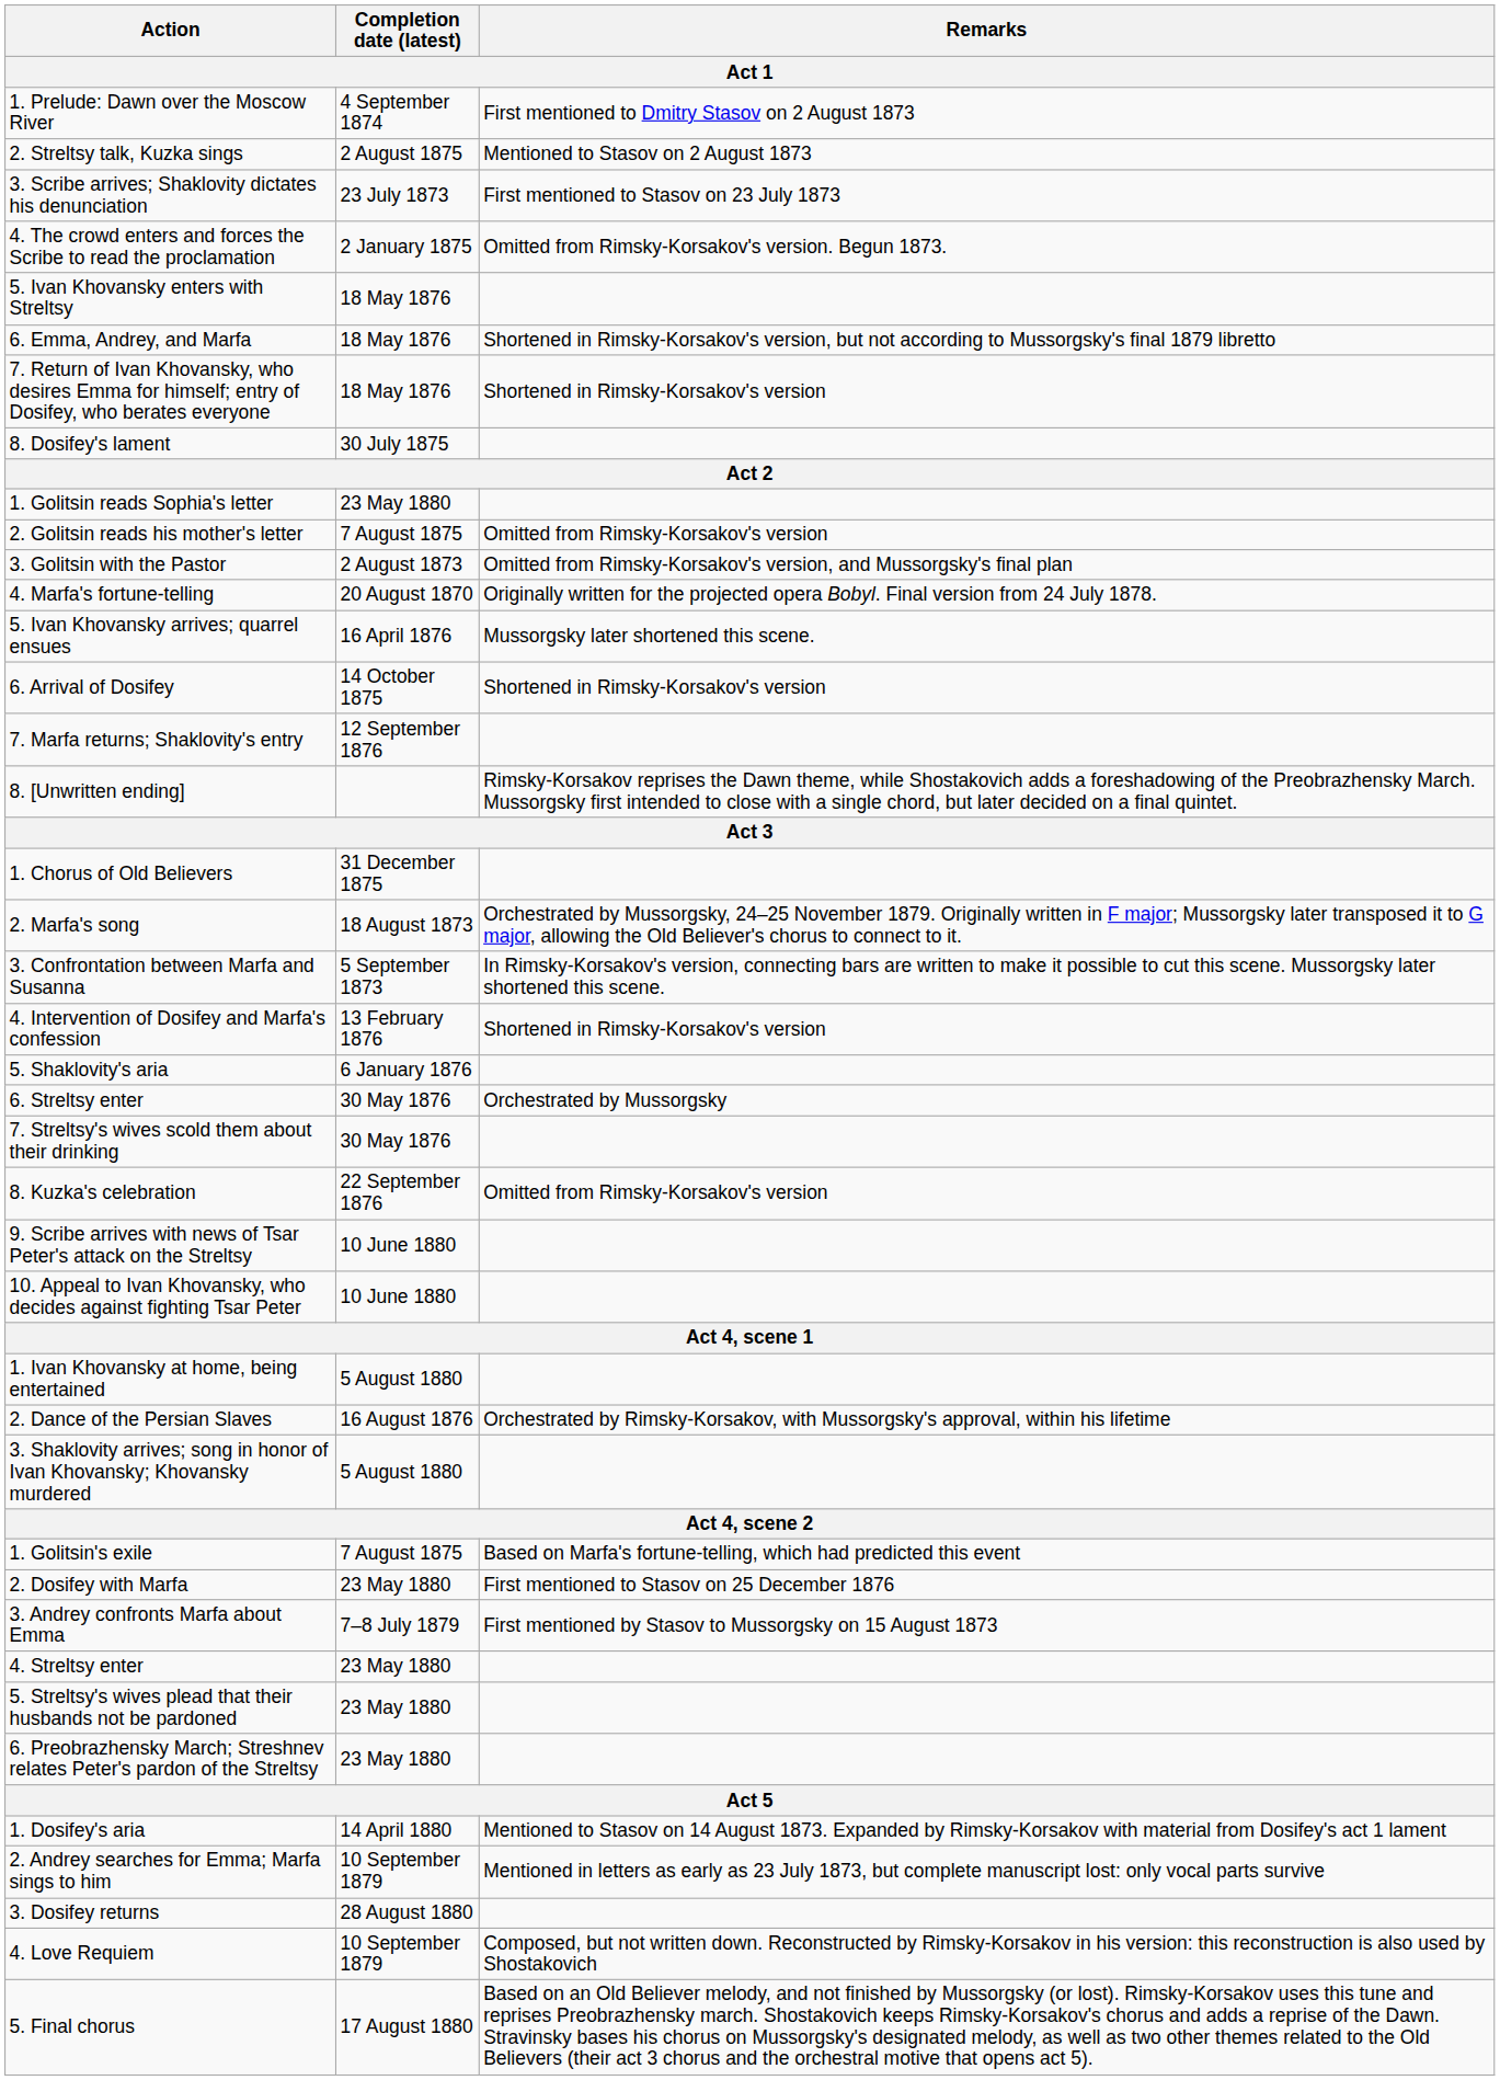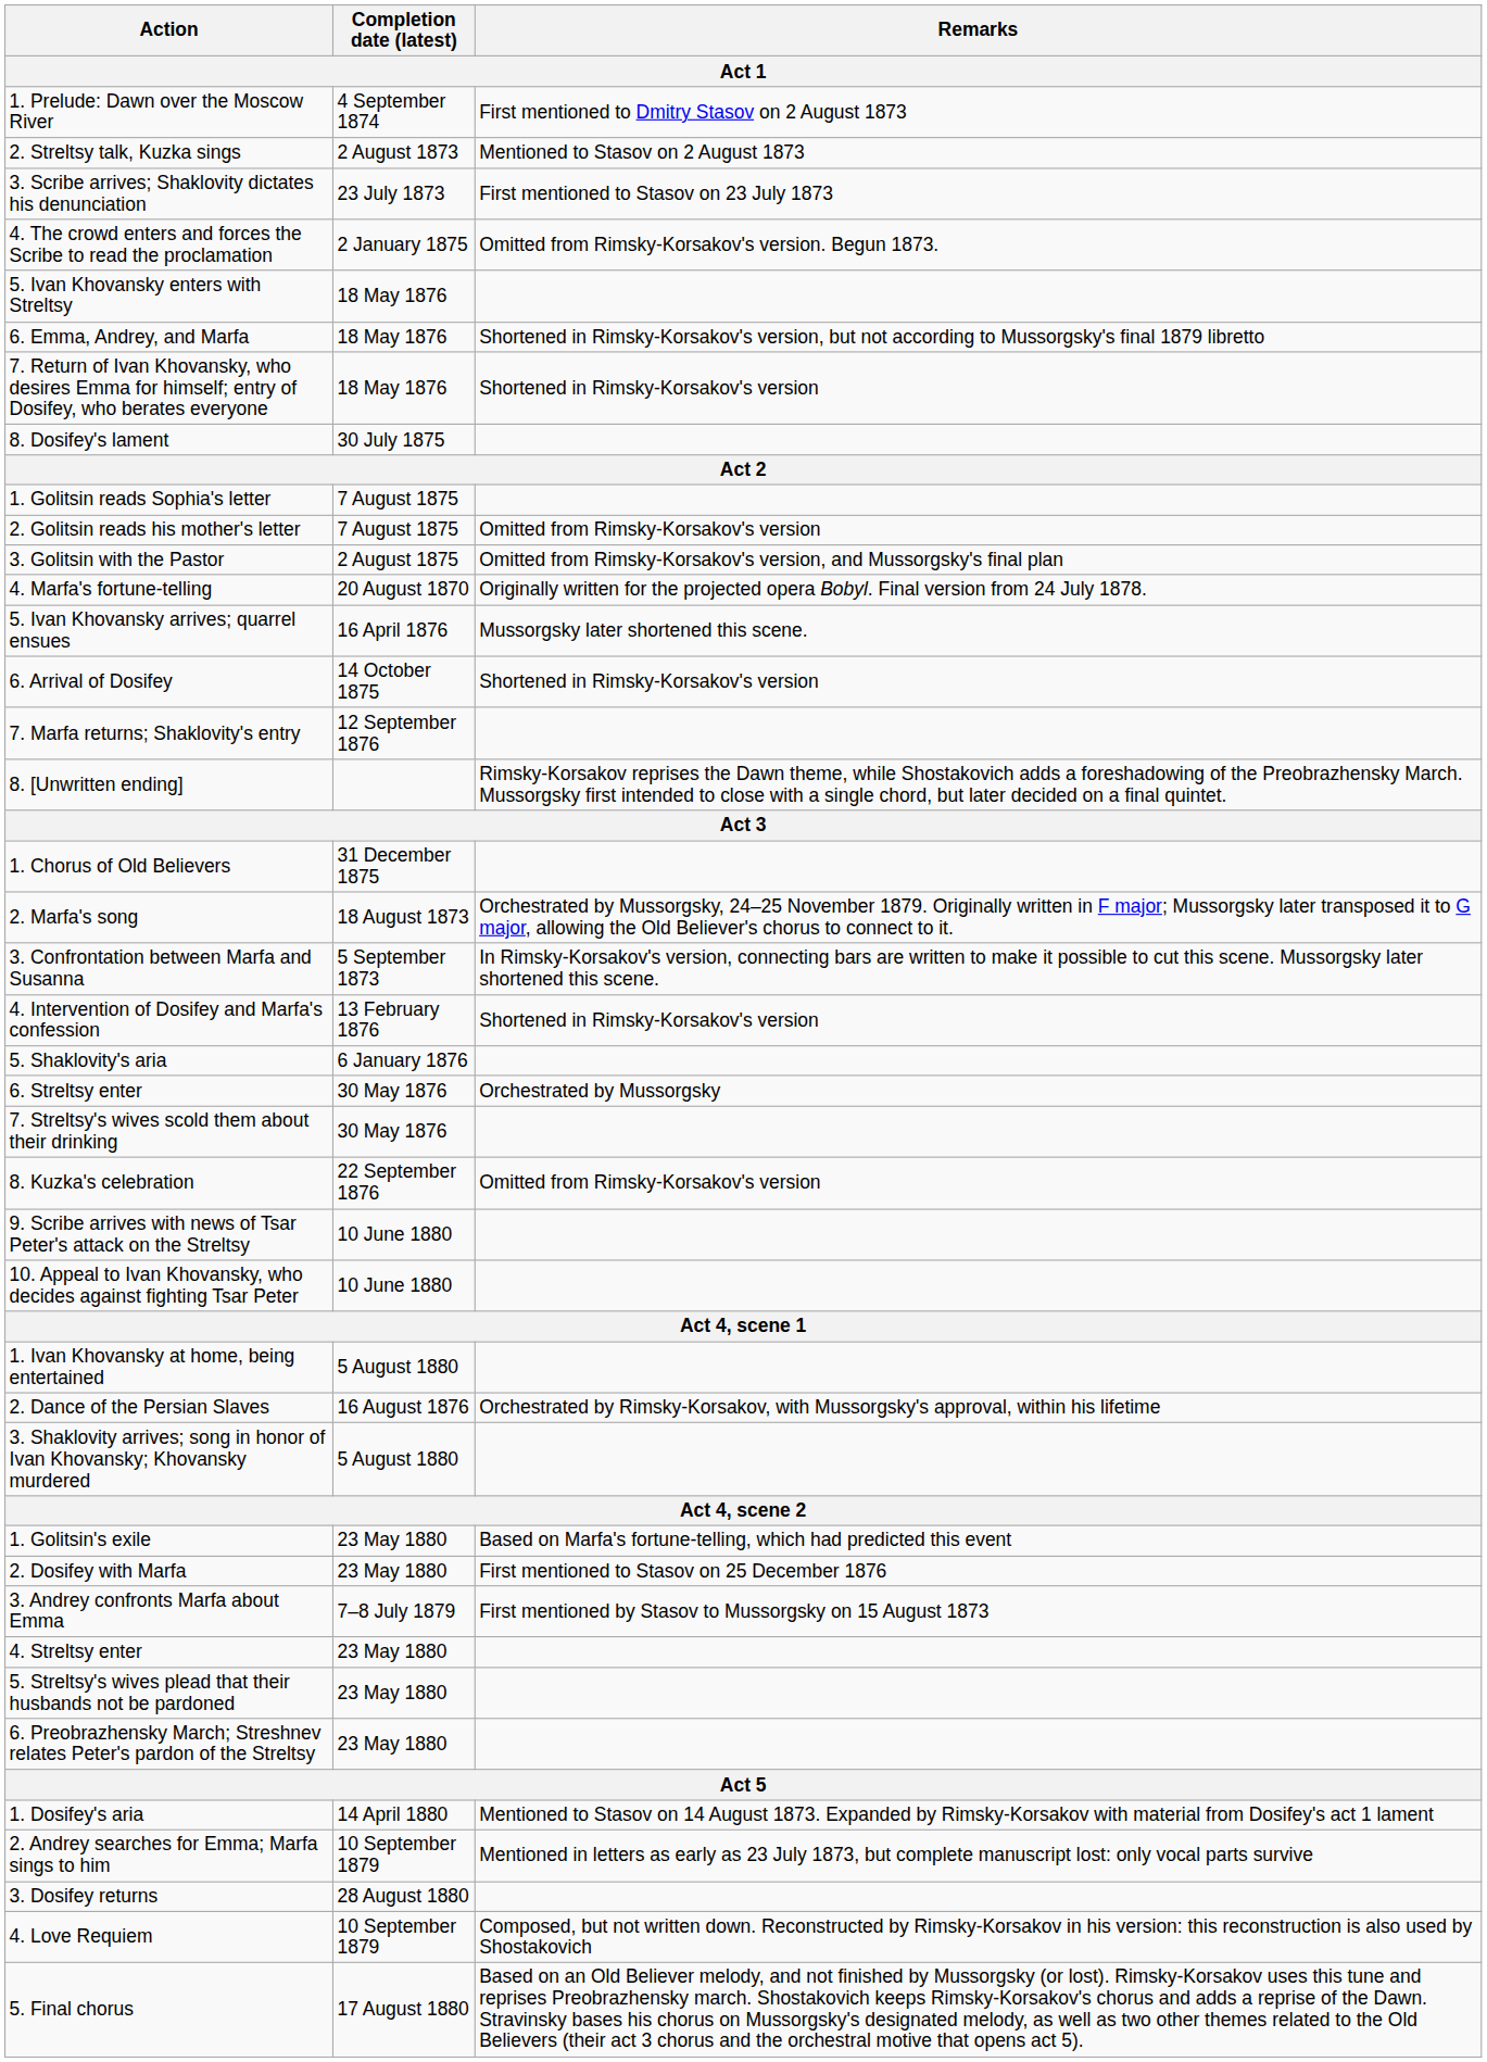2. Streltsy talk, Kuzka sings | Completion date (latest): 2 August 1875 -> 2 August 1873
1. Golitsin reads Sophia's letter | Completion date (latest): 23 May 1880 -> 7 August 1875
3. Golitsin with the Pastor | Completion date (latest): 2 August 1873 -> 2 August 1875
1. Golitsin's exile | Completion date (latest): 7 August 1875 -> 23 May 1880
